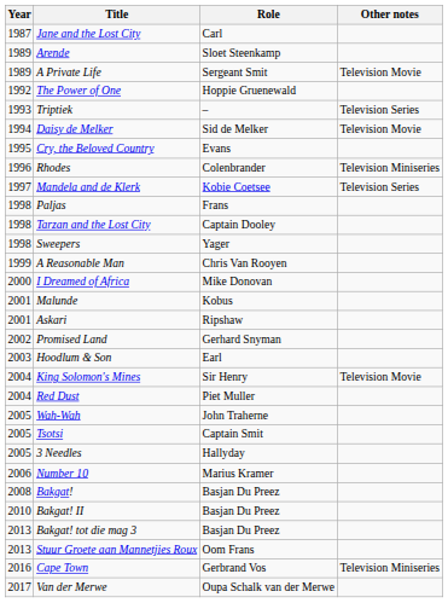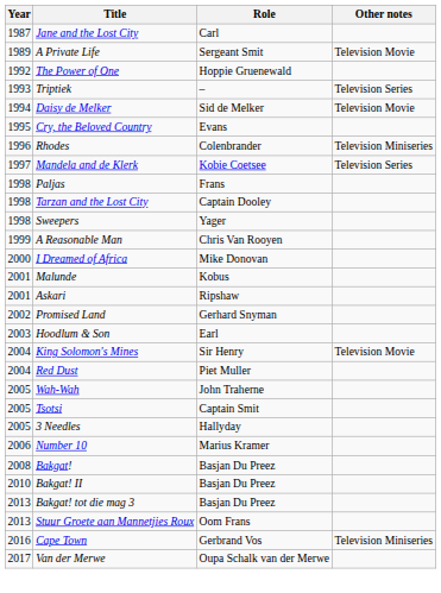- row: 1989 | Arende | Sloet Steenkamp
